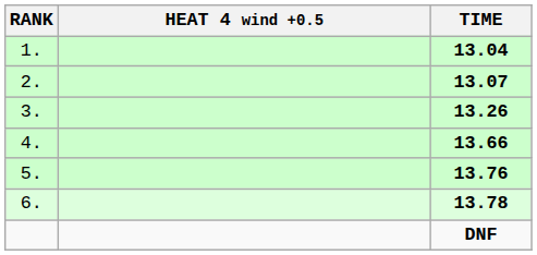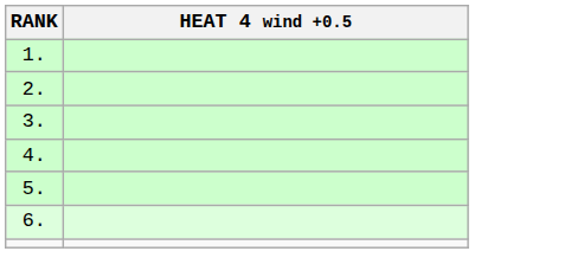- column: TIME | 13.04 | 13.07 | 13.26 | 13.66 | 13.76 | 13.78 | DNF
